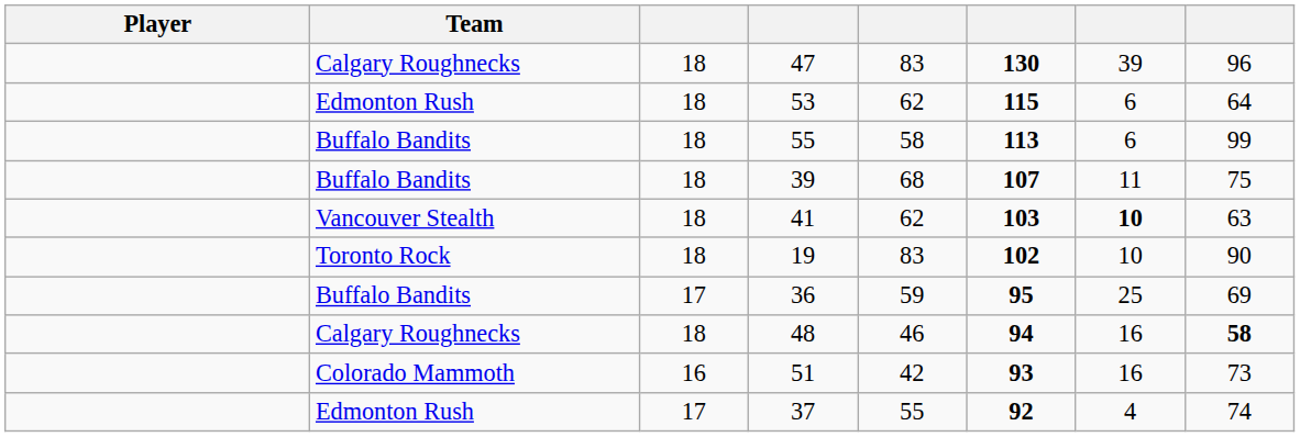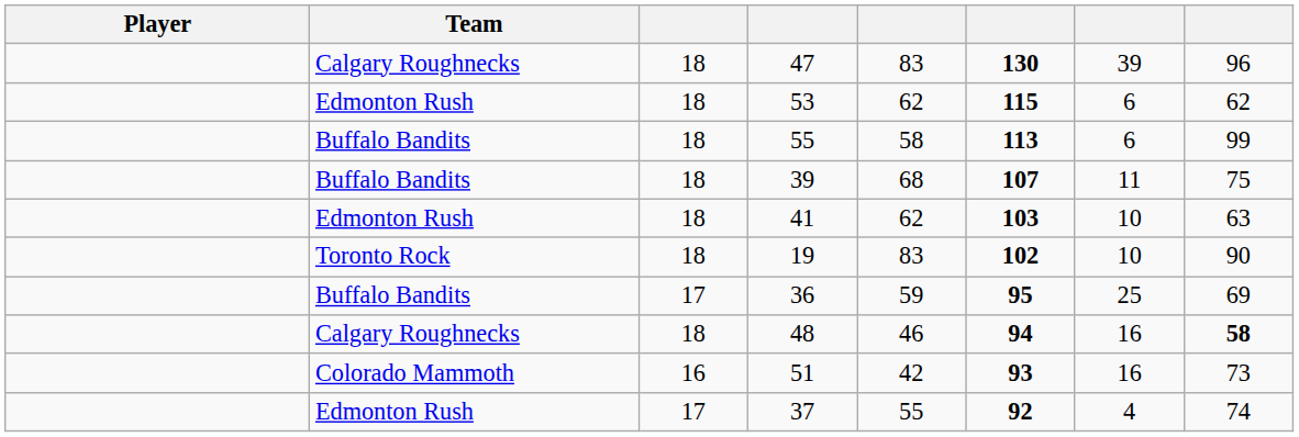53 | column 8: 64 -> 62
41 | Team: Vancouver Stealth -> Edmonton Rush
41 | column 7: bold -> normal
